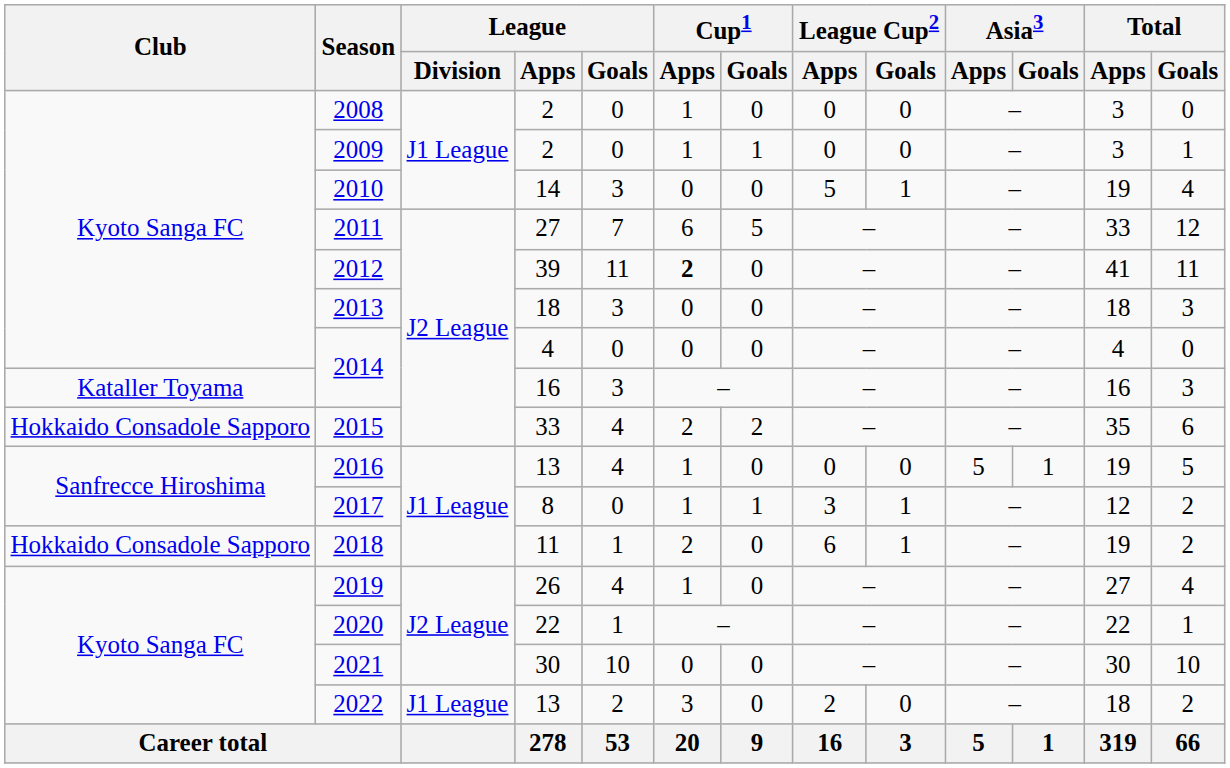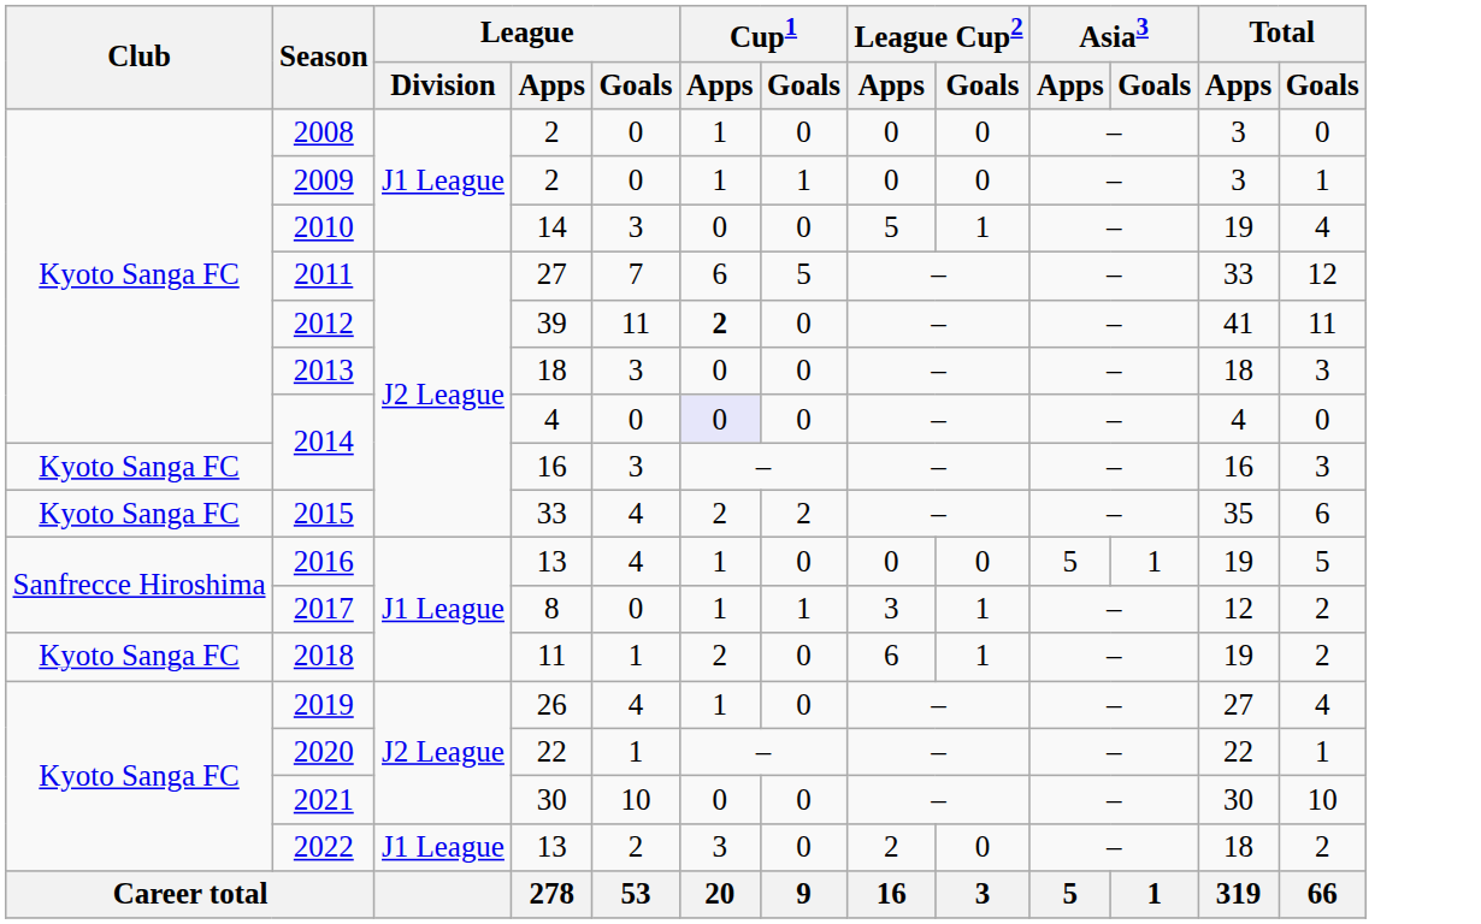2014 / 4 | Cup1 / Apps: no background -> lavender background
2014 / 16 | Club: Kataller Toyama -> Kyoto Sanga FC
2015 | Club: Hokkaido Consadole Sapporo -> Kyoto Sanga FC
2018 | Club: Hokkaido Consadole Sapporo -> Kyoto Sanga FC
